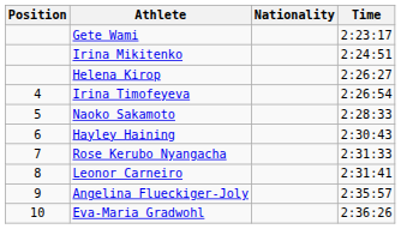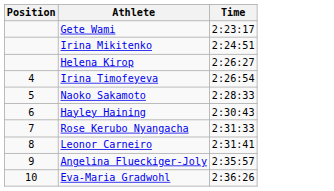- column: Nationality
